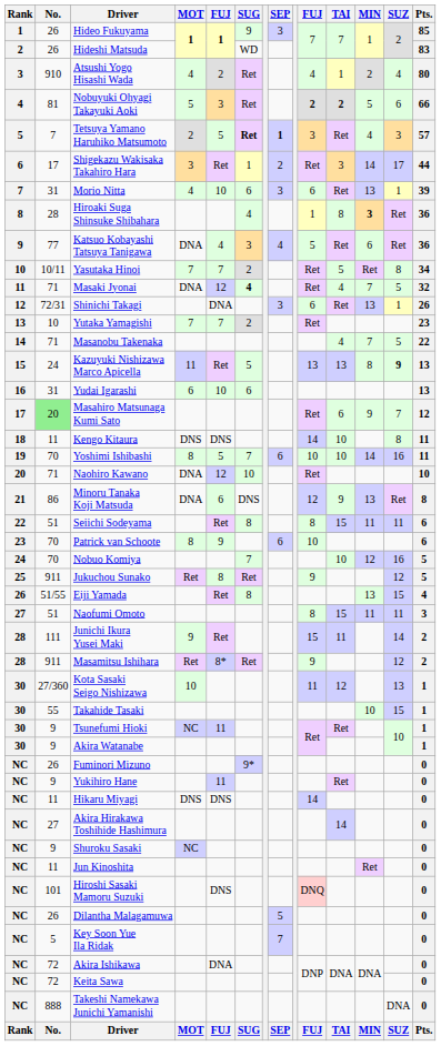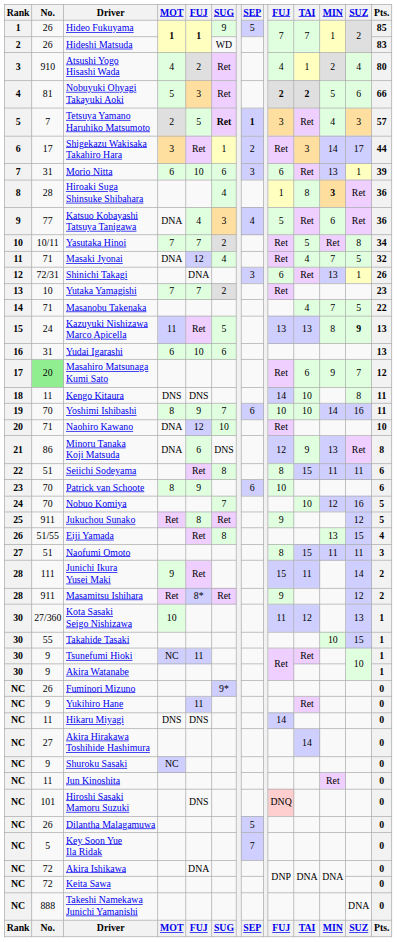Hideo Fukuyama | SEP: 3 -> 5
Morio Nitta | MOT: 4 -> 6
Masaki Jyonai | SUG: bold -> normal
Yoshimi Ishibashi | column 5: 5 -> 9
